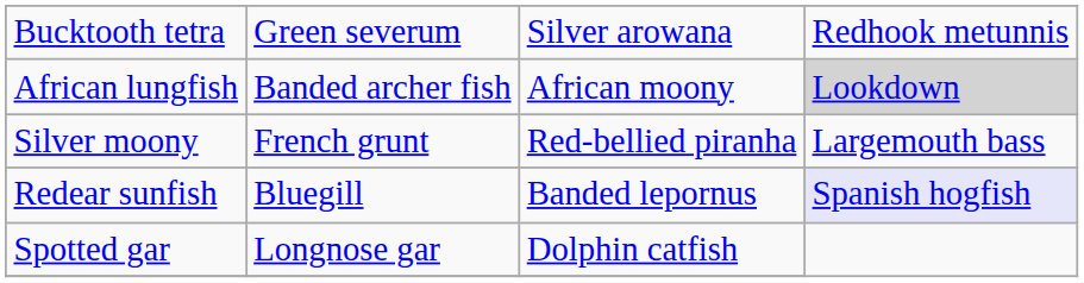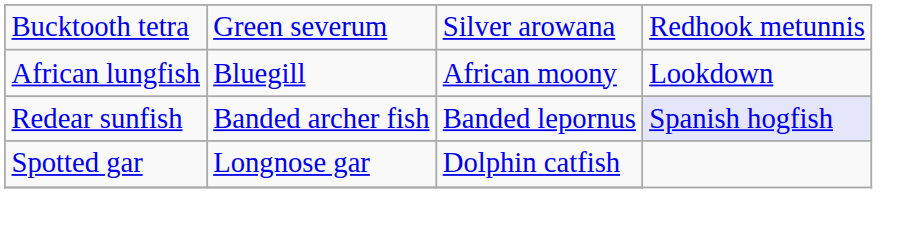African lungfish | column 2: Banded archer fish -> Bluegill
African lungfish | column 4: lightgrey background -> no background
- row: Silver moony | French grunt | Red-bellied piranha | Largemouth bass
Redear sunfish | column 2: Bluegill -> Banded archer fish
